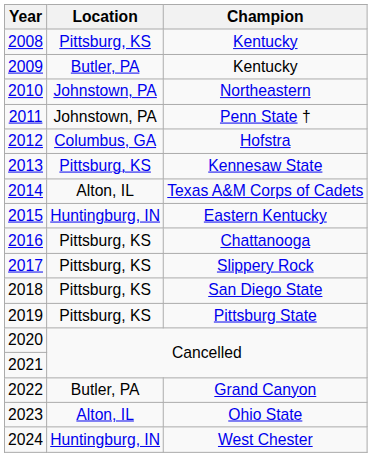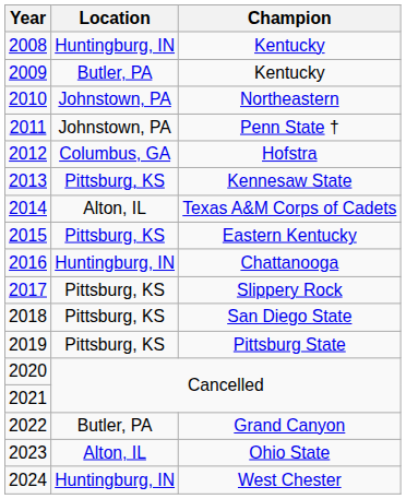2008 | Location: Pittsburg, KS -> Huntingburg, IN
2015 | Location: Huntingburg, IN -> Pittsburg, KS
2016 | Location: Pittsburg, KS -> Huntingburg, IN
